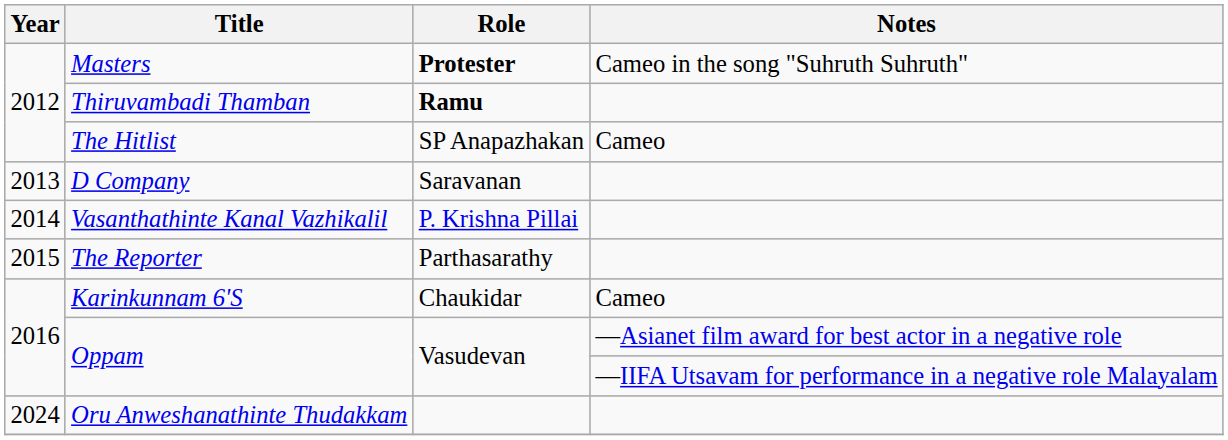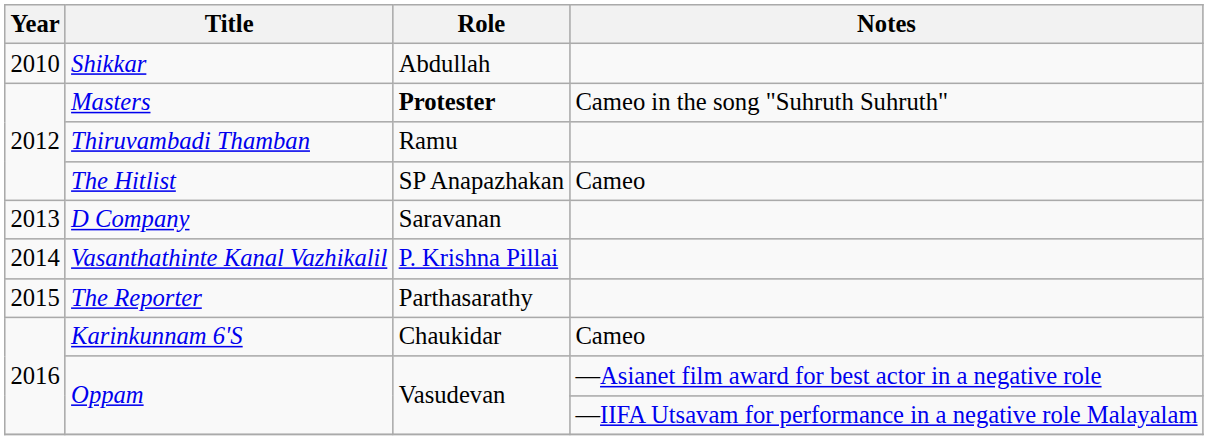+ row: 2010 | Shikkar | Abdullah
Thiruvambadi Thamban | Role: bold -> normal
- row: 2024 | Oru Anweshanathinte Thudakkam
